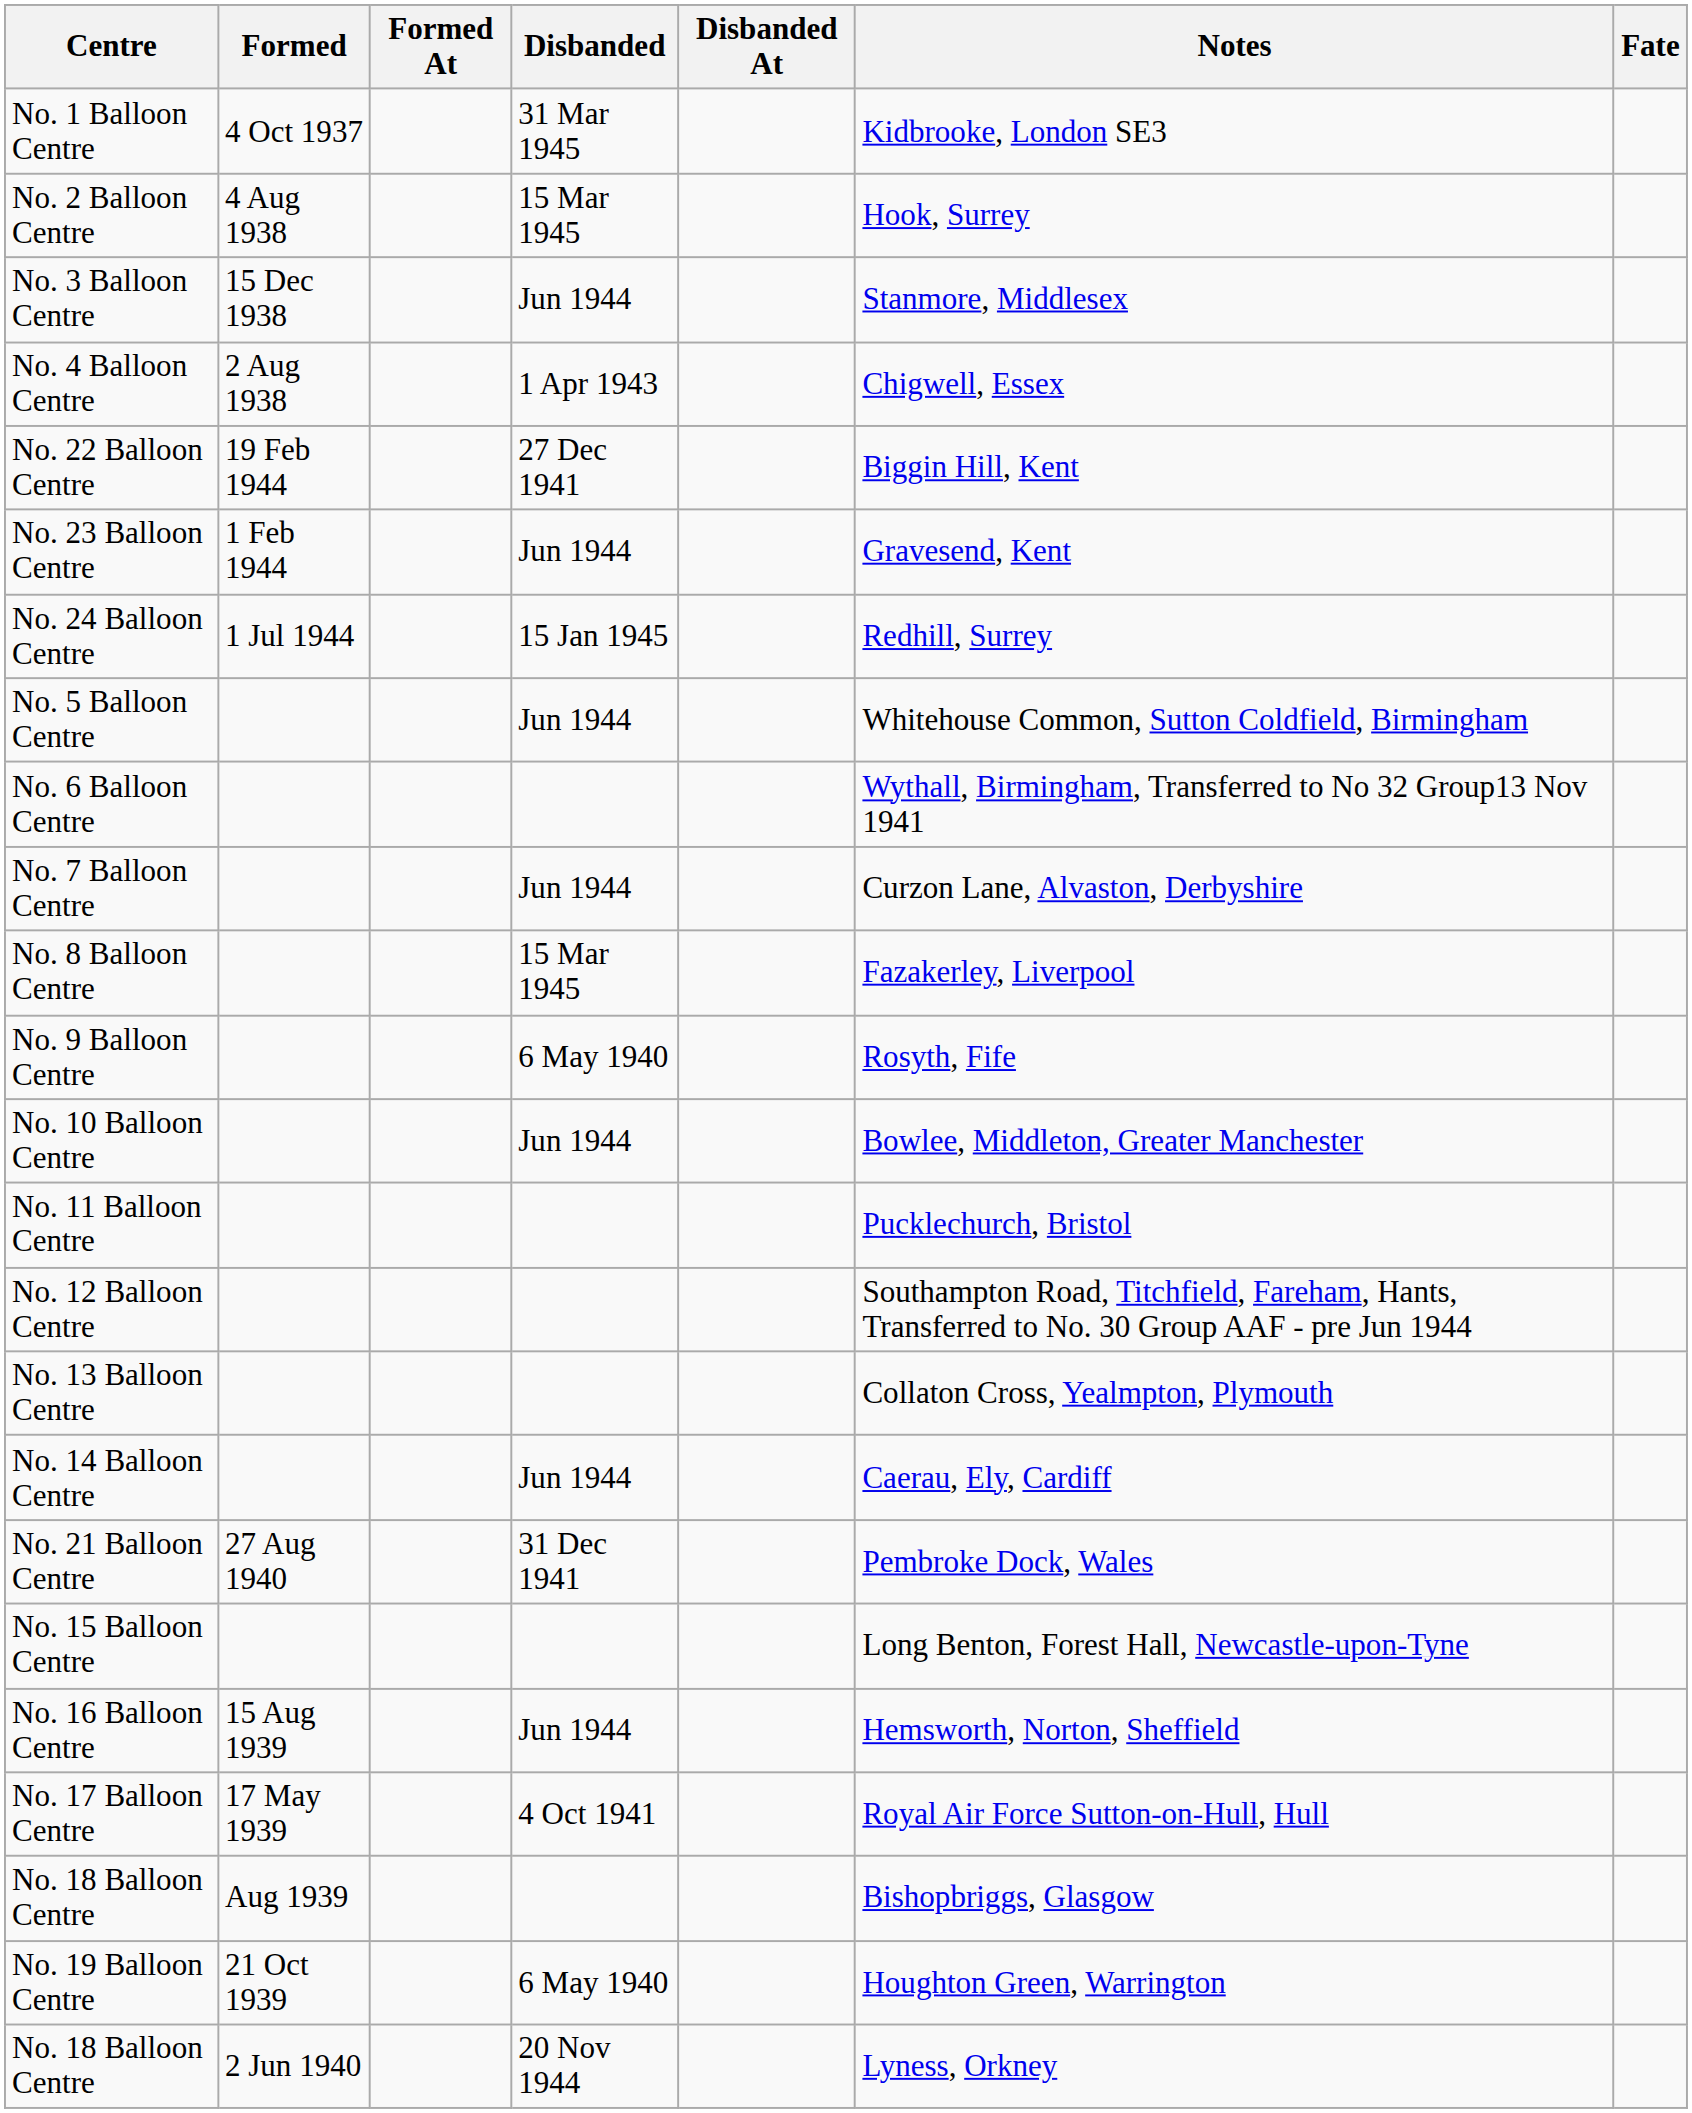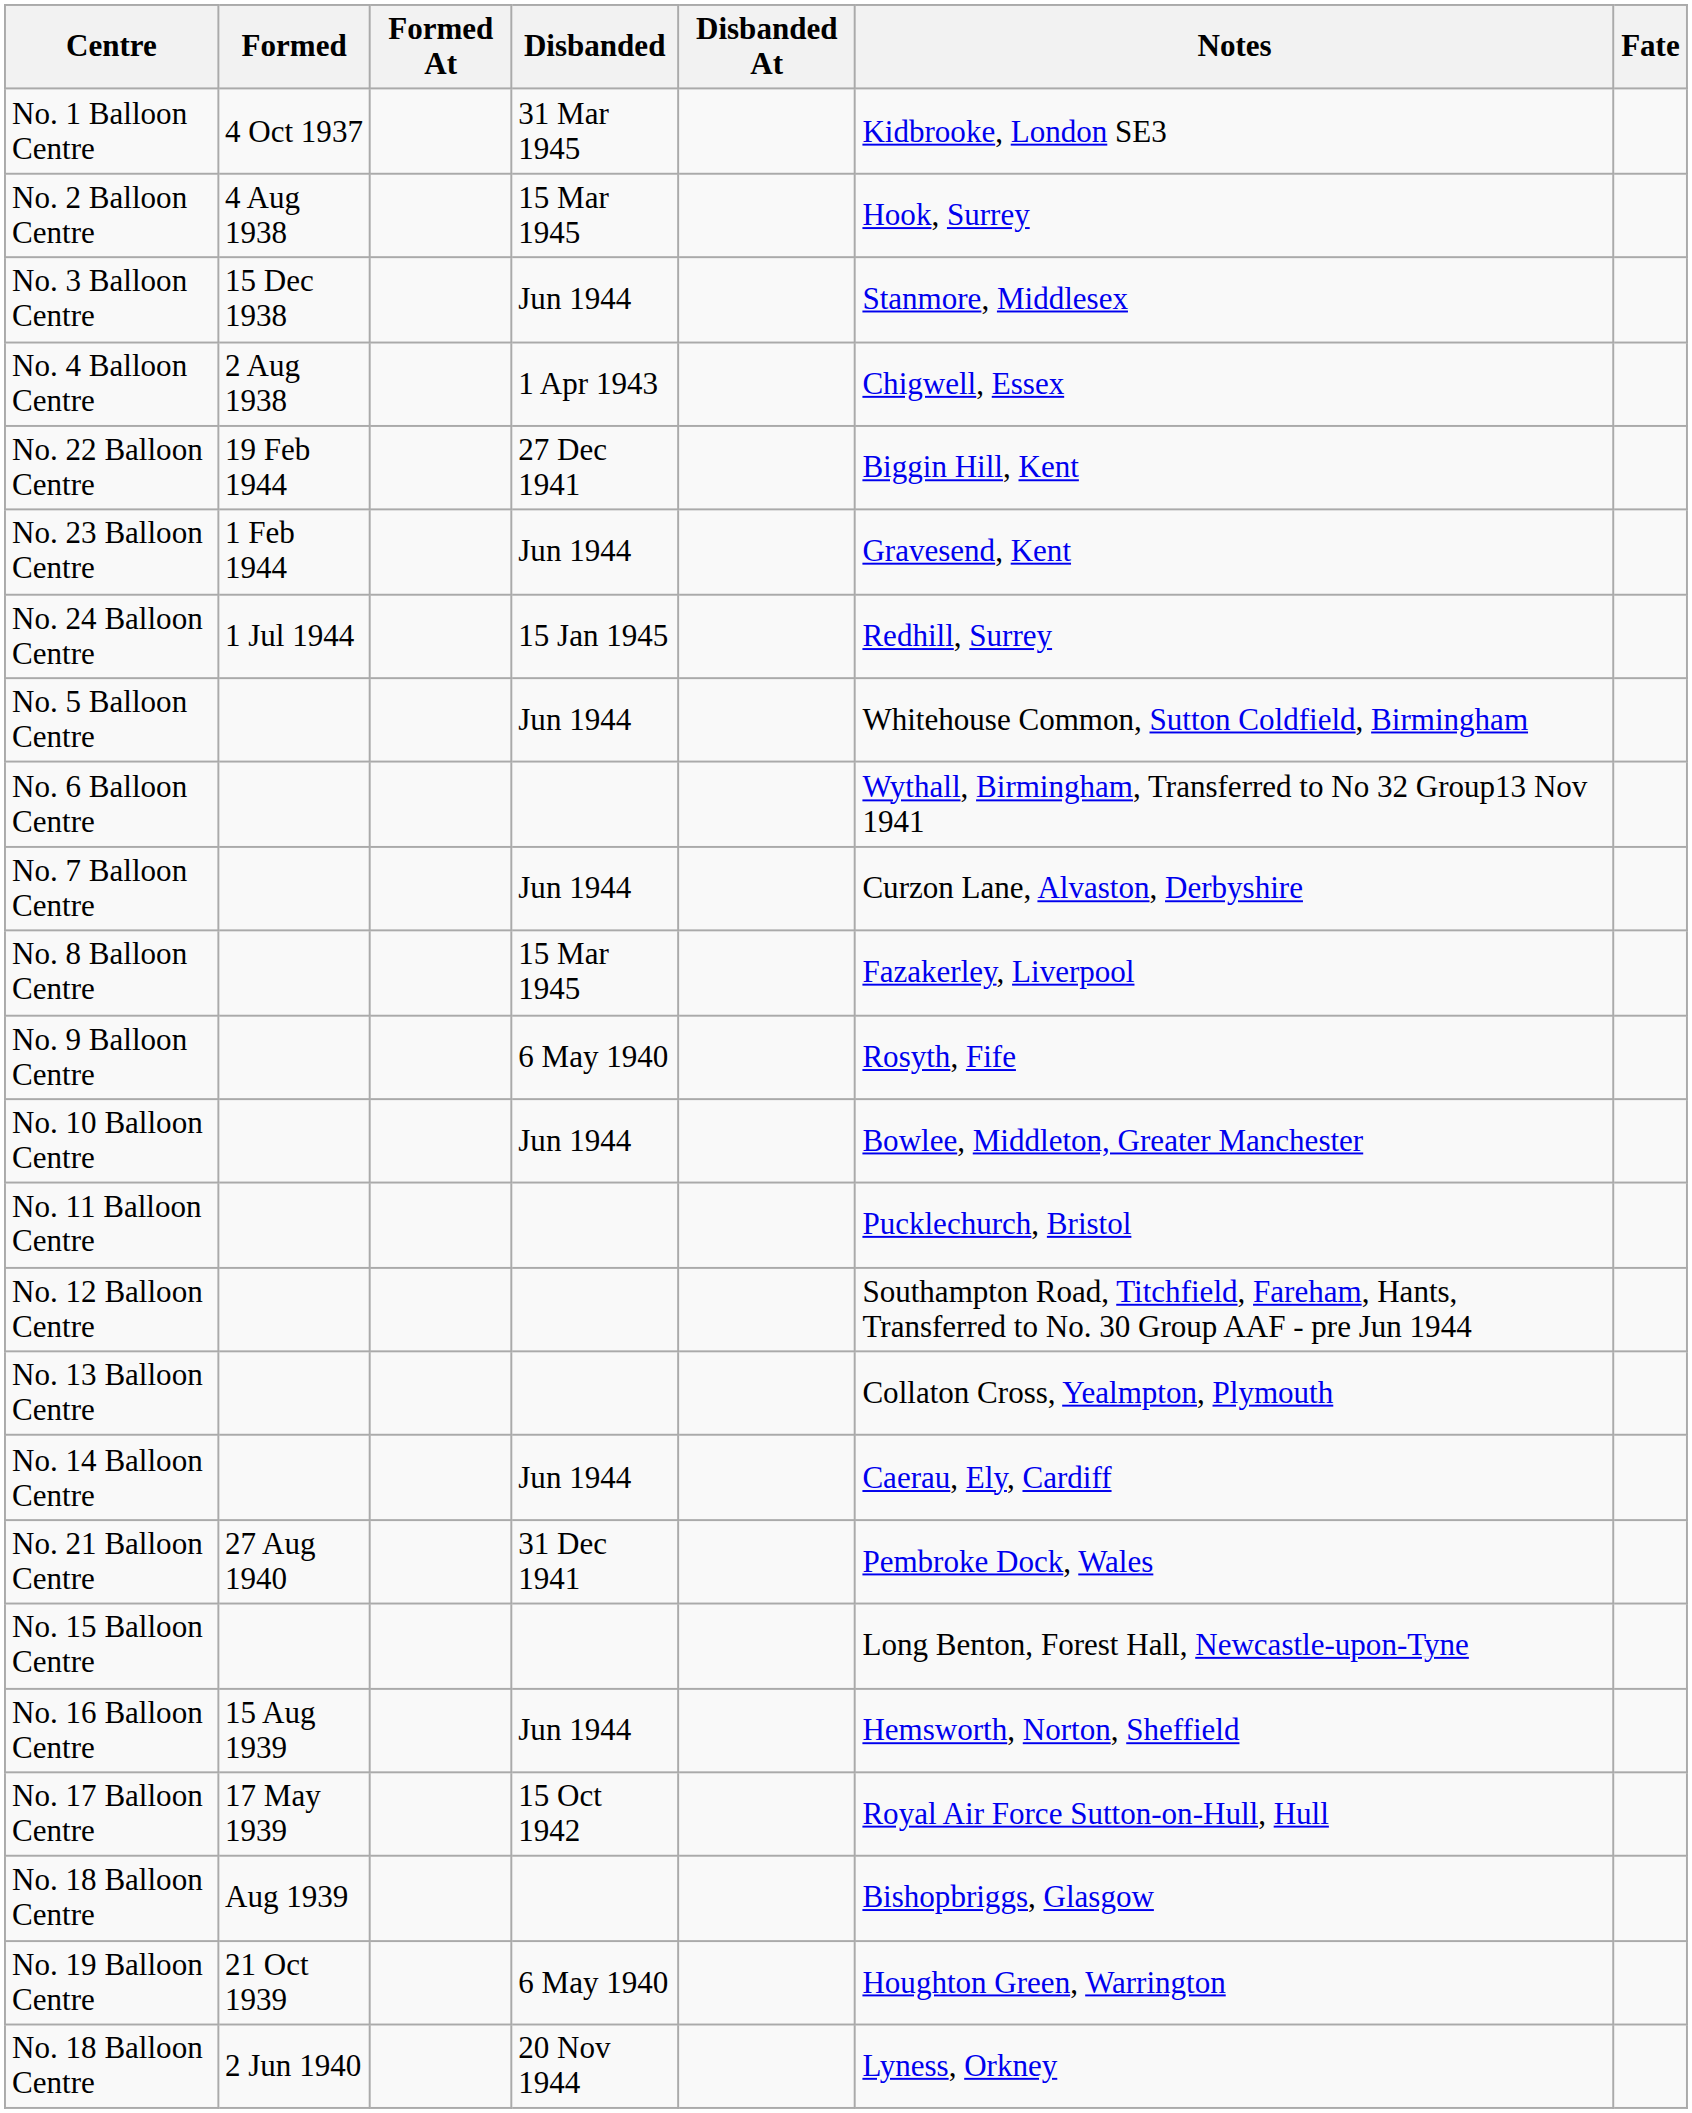No. 17 Balloon Centre | Disbanded: 4 Oct 1941 -> 15 Oct 1942
